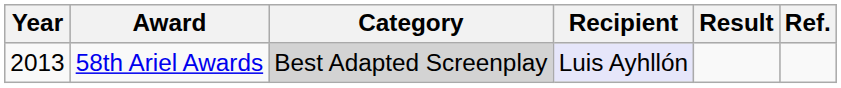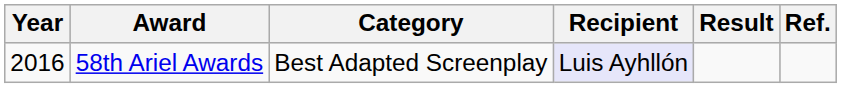58th Ariel Awards | Year: 2013 -> 2016
58th Ariel Awards | Category: lightgrey background -> no background
